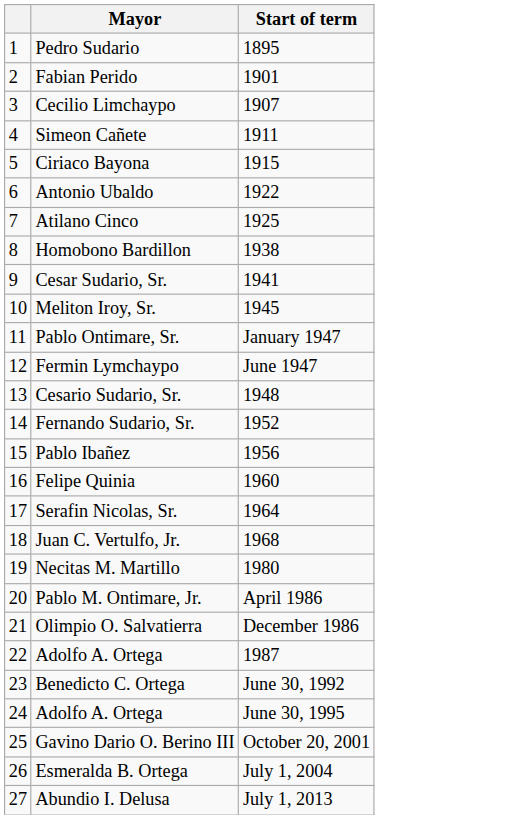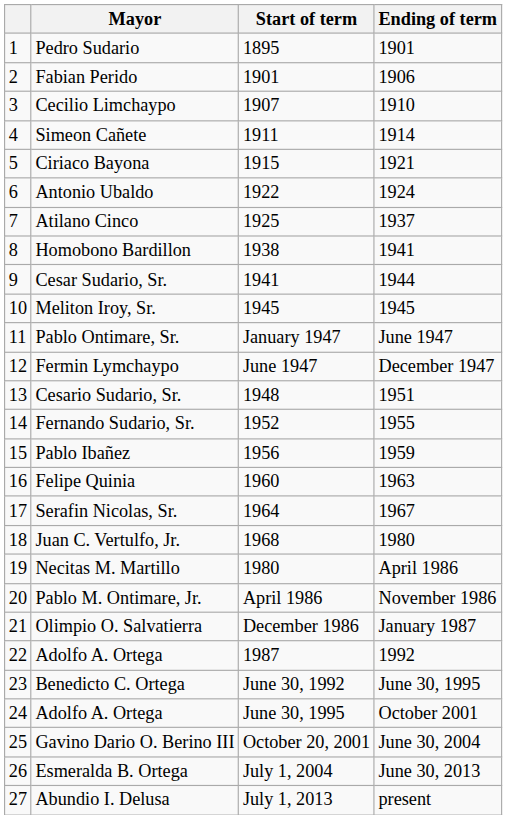+ column: Ending of term | 1901 | 1906 | 1910 | 1914 | 1921 | 1924 | 1937 | 1941 | 1944 | 1945 | June 1947 | December 1947 | 1951 | 1955 | 1959 | 1963 | 1967 | 1980 | April 1986 | November 1986 | January 1987 | 1992 | June 30, 1995 | October 2001 | June 30, 2004 | June 30, 2013 | present
